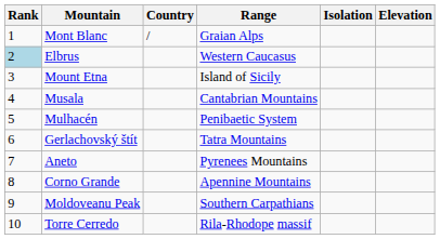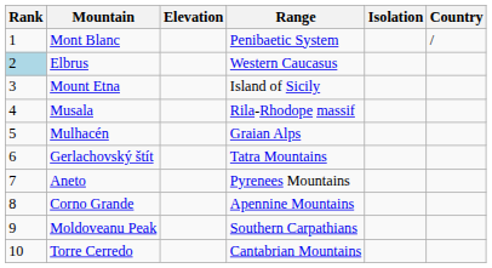columns swapped: Country <-> Elevation
Mont Blanc | Range: Graian Alps -> Penibaetic System
Musala | Range: Cantabrian Mountains -> Rila-Rhodope massif
Mulhacén | Range: Penibaetic System -> Graian Alps
Torre Cerredo | Range: Rila-Rhodope massif -> Cantabrian Mountains
